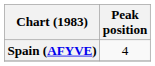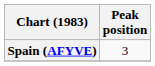Spain (AFYVE) | Peak position: 4 -> 3
